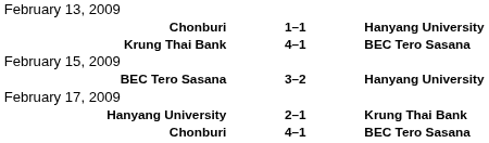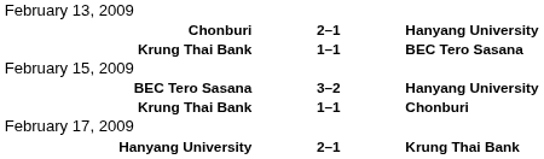Chonburi / Hanyang University | column 2: 1–1 -> 2–1
Krung Thai Bank / BEC Tero Sasana | column 2: 4–1 -> 1–1
+ row: Krung Thai Bank | 1–1 | Chonburi
- row: Chonburi | 4–1 | BEC Tero Sasana
